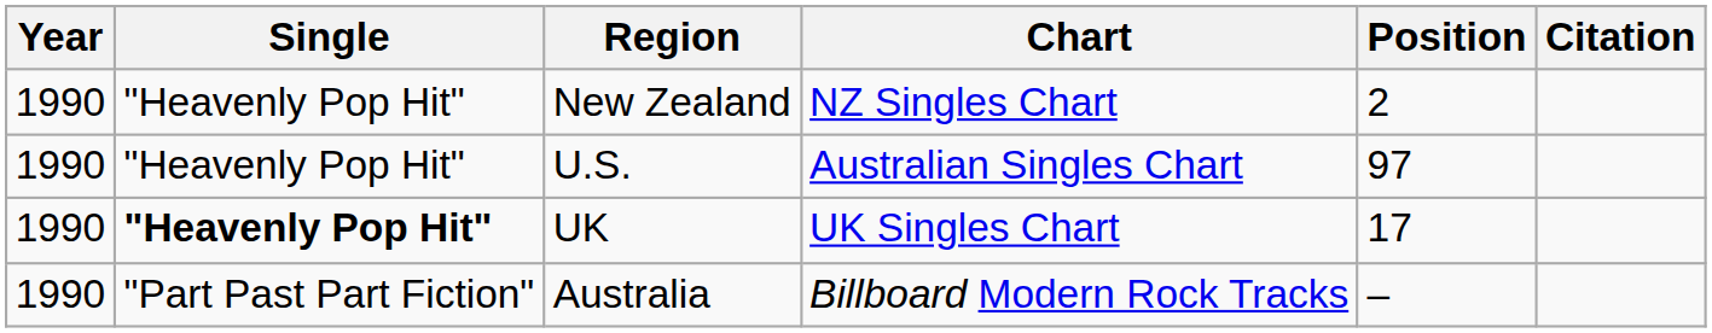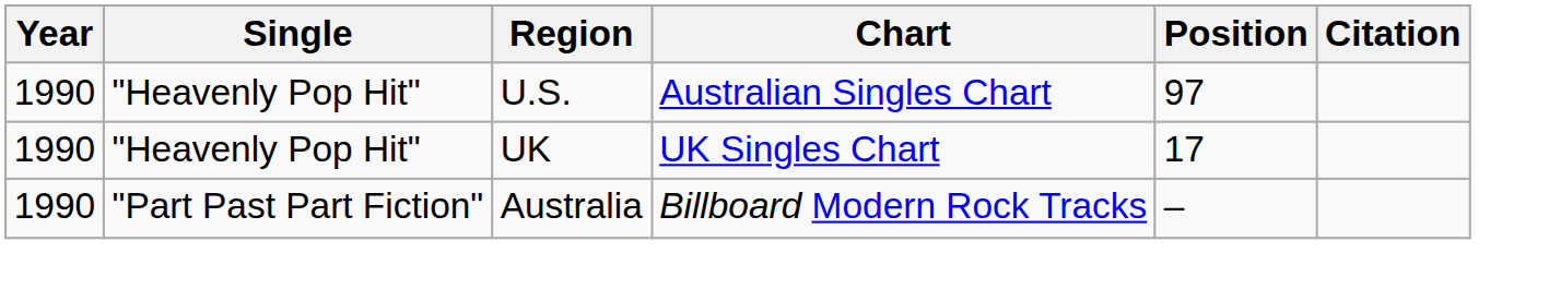- row: 1990 | "Heavenly Pop Hit" | New Zealand | NZ Singles Chart | 2
UK | Single: bold -> normal
